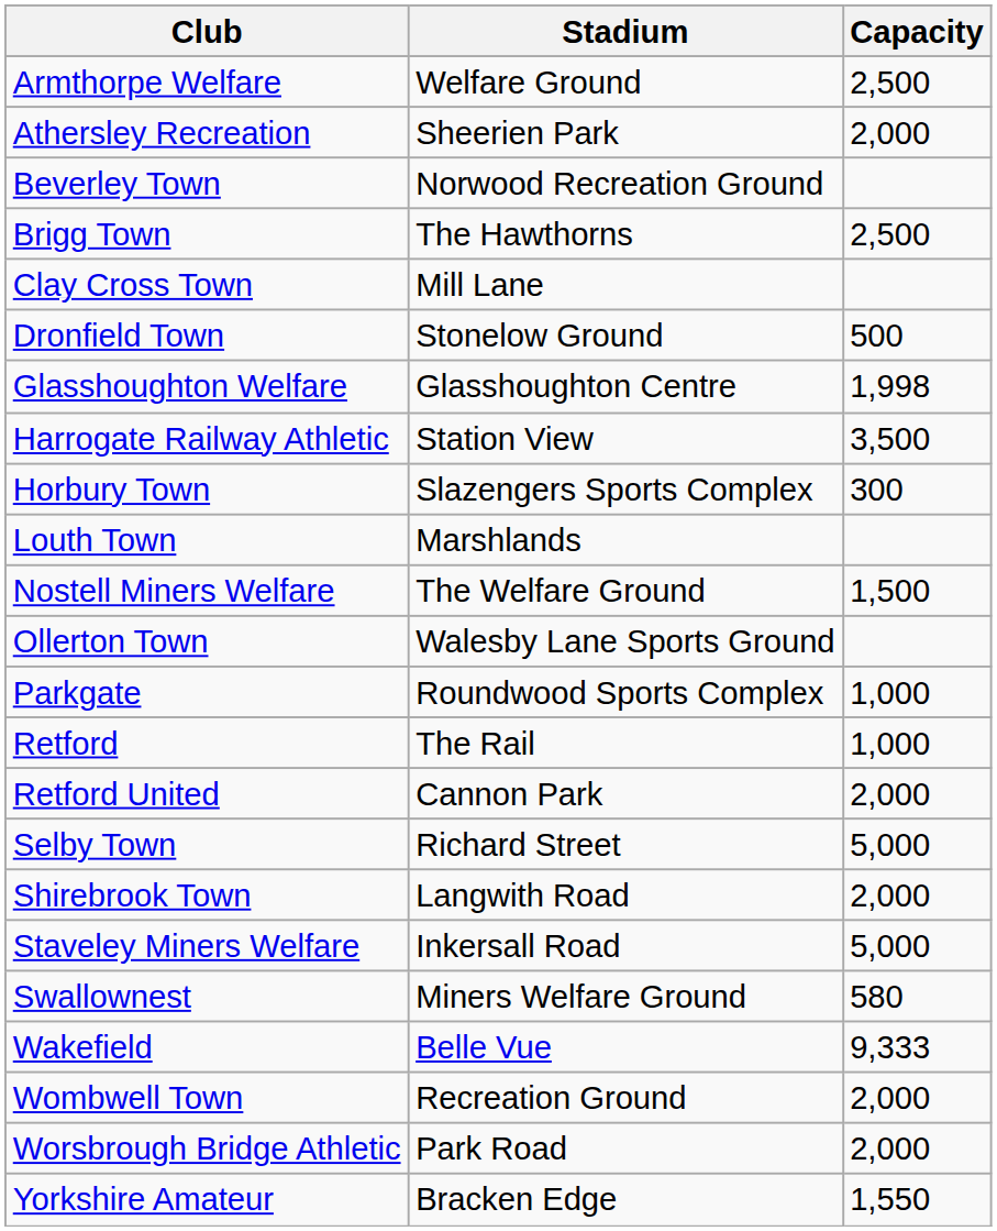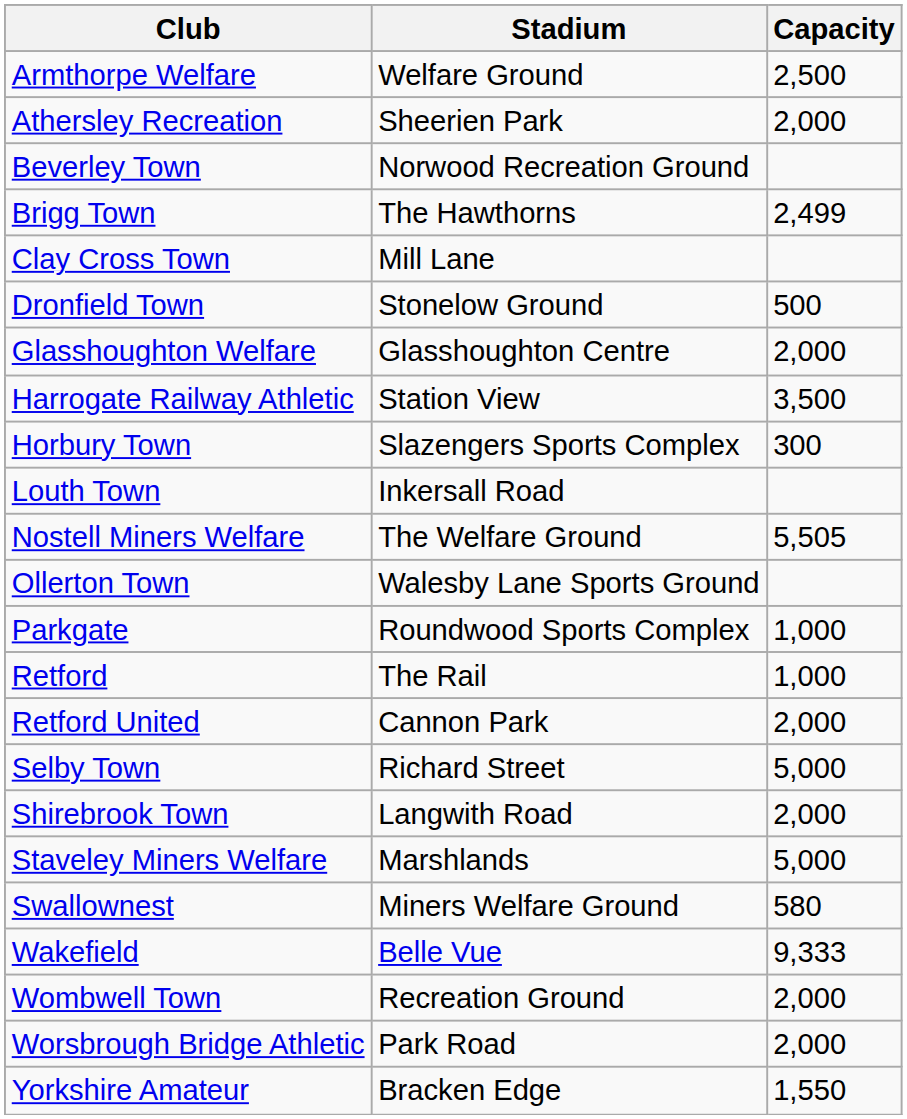Brigg Town | Capacity: 2,500 -> 2,499
Glasshoughton Welfare | Capacity: 1,998 -> 2,000
Louth Town | Stadium: Marshlands -> Inkersall Road
Nostell Miners Welfare | Capacity: 1,500 -> 5,505
Staveley Miners Welfare | Stadium: Inkersall Road -> Marshlands
